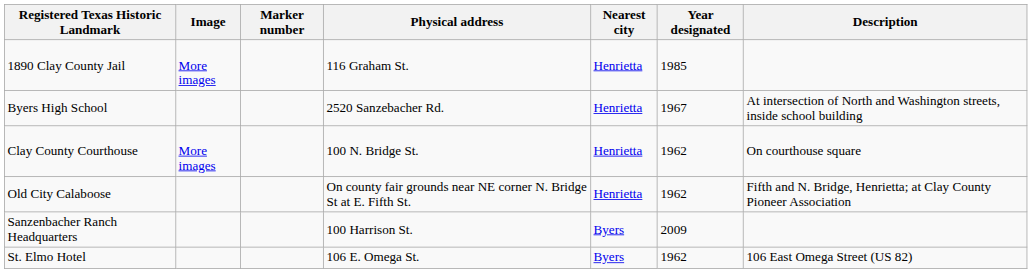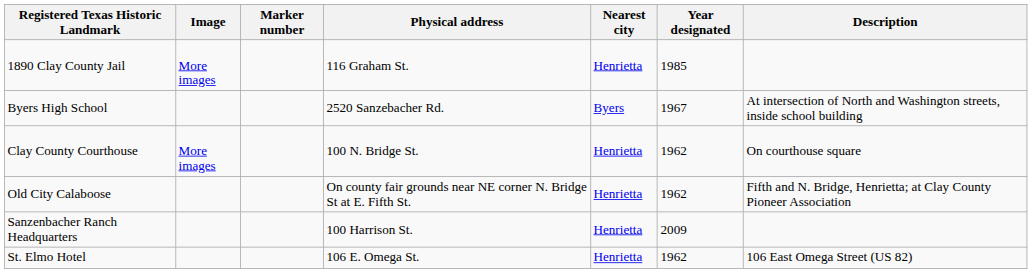Byers High School | Nearest city: Henrietta -> Byers
Sanzenbacher Ranch Headquarters | Nearest city: Byers -> Henrietta
St. Elmo Hotel | Nearest city: Byers -> Henrietta
